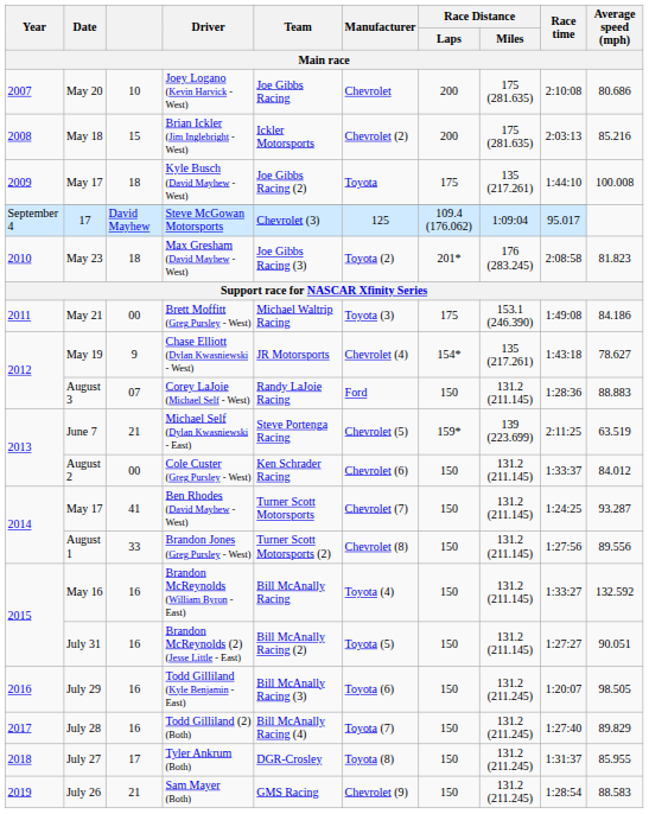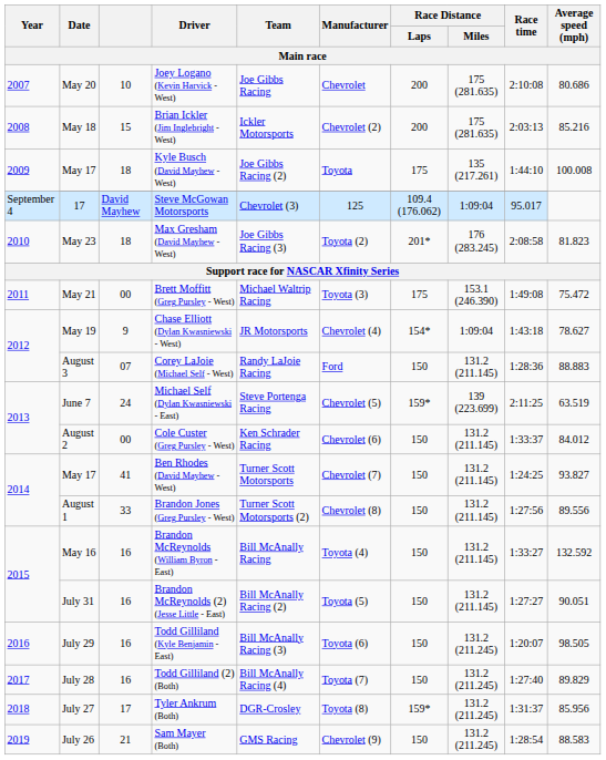Brett Moffitt (Greg Pursley - West) | Average speed (mph): 84.186 -> 75.472
Chase Elliott (Dylan Kwasniewski - West) | Race Distance / Miles: 135 (217.261) -> 1:09:04
Michael Self (Dylan Kwasniewski - East) | column 3: 21 -> 24
Ben Rhodes (David Mayhew - West) | Average speed (mph): 93.287 -> 93.827
Tyler Ankrum (Both) | Race Distance / Laps: 150 -> 159*
Tyler Ankrum (Both) | Average speed (mph): 85.955 -> 85.956
